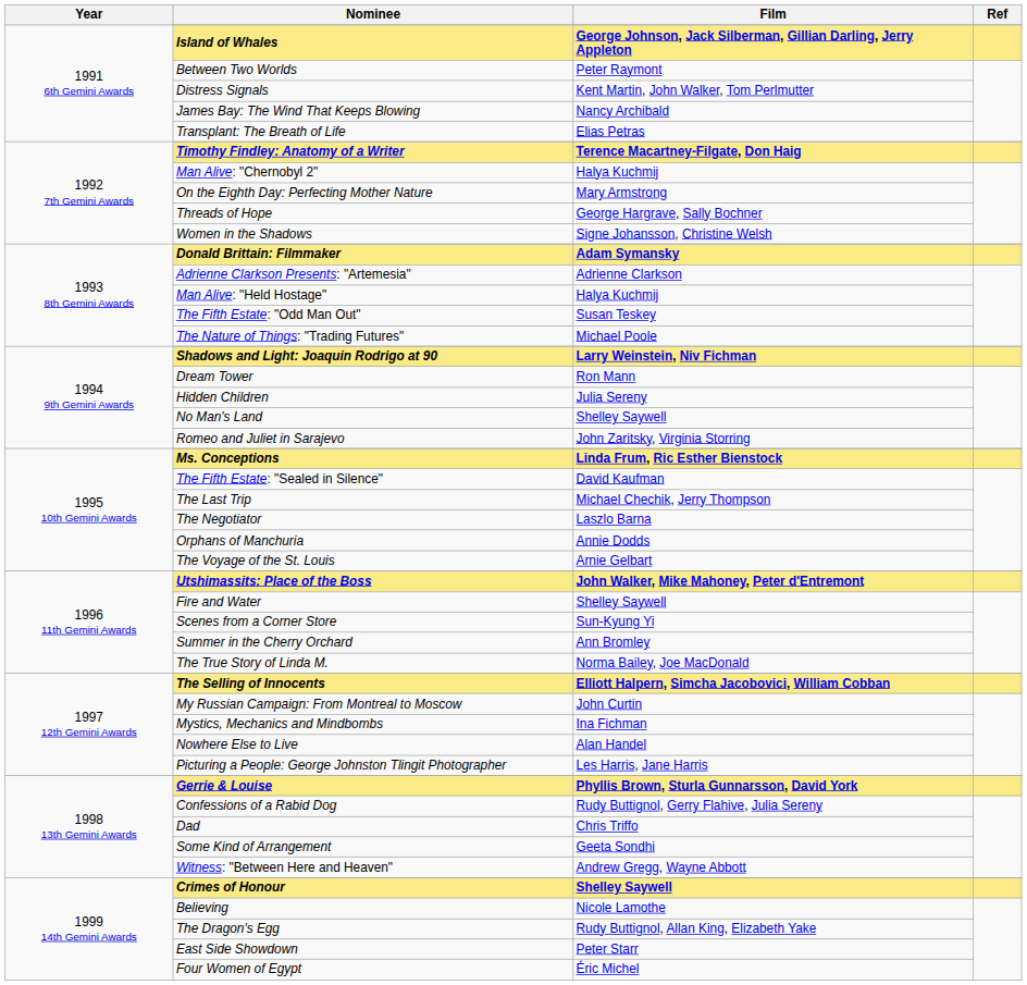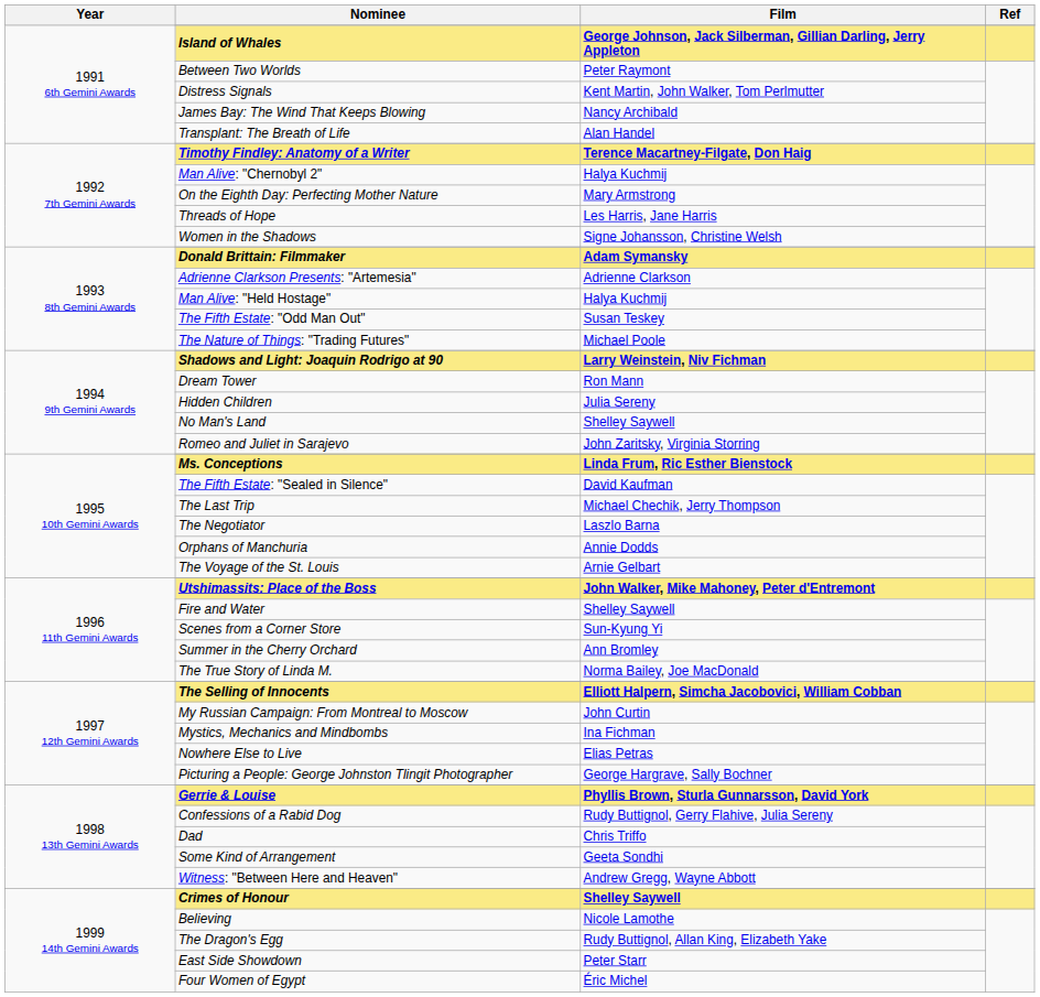Transplant: The Breath of Life | Film: Elias Petras -> Alan Handel
Threads of Hope | Film: George Hargrave, Sally Bochner -> Les Harris, Jane Harris
Nowhere Else to Live | Film: Alan Handel -> Elias Petras
Picturing a People: George Johnston Tlingit Photographer | Film: Les Harris, Jane Harris -> George Hargrave, Sally Bochner
